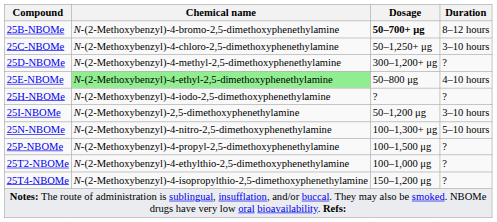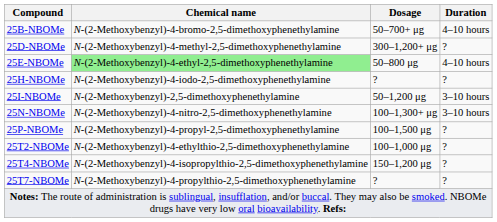25B-NBOMe | Dosage: bold -> normal
25B-NBOMe | Duration: 8–12 hours -> 4–10 hours
- row: 25C-NBOMe | N-(2-Methoxybenzyl)-4-chloro-2,5-dimethoxyphenethylamine | 50–1,250+ μg | 3–10 hours
25N-NBOMe | Duration: 5–10 hours -> 3–10 hours
+ row: 25T7-NBOMe | N-(2-Methoxybenzyl)-4-propylthio-2,5-dimethoxyphenethylamine | ? | ?
